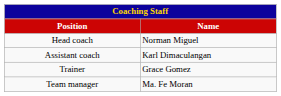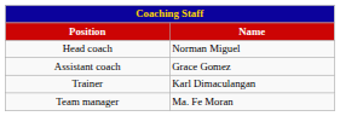Assistant coach | Name: Karl Dimaculangan -> Grace Gomez
Trainer | Name: Grace Gomez -> Karl Dimaculangan
